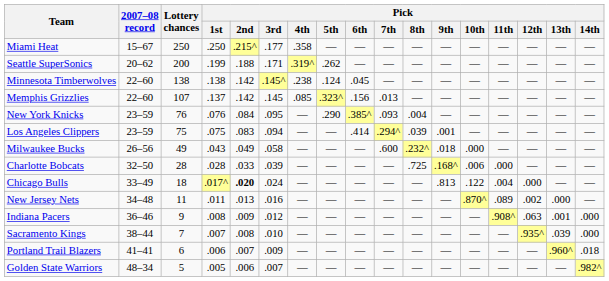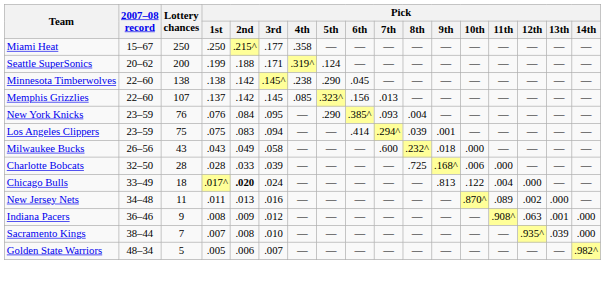Seattle SuperSonics | Pick / 5th: .262 -> .124
Minnesota Timberwolves | Pick / 5th: .124 -> .290
Milwaukee Bucks | Lottery chances: 49 -> 43
- row: Portland Trail Blazers | 41–41 | 6 | .006 | .007 | .009 | — | — | — | — | — | — | — | — | — | .960^ | .018
